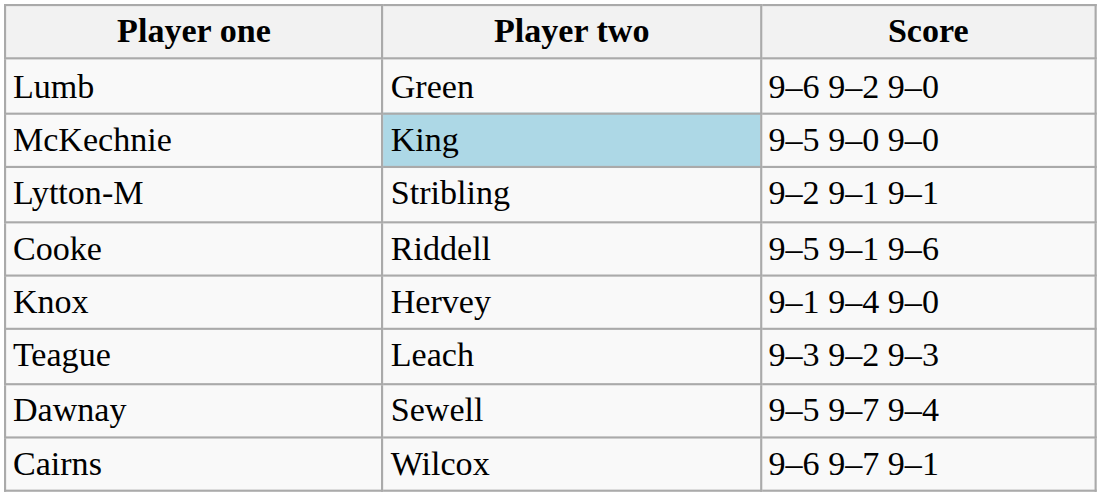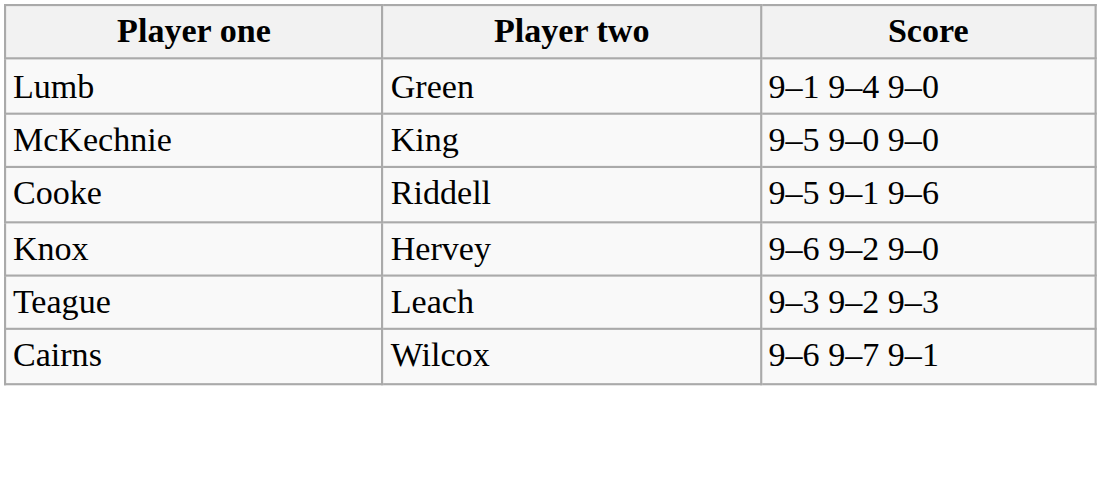Lumb | Score: 9–6 9–2 9–0 -> 9–1 9–4 9–0
McKechnie | Player two: lightblue background -> no background
- row: Lytton-M | Stribling | 9–2 9–1 9–1
Knox | Score: 9–1 9–4 9–0 -> 9–6 9–2 9–0
- row: Dawnay | Sewell | 9–5 9–7 9–4
